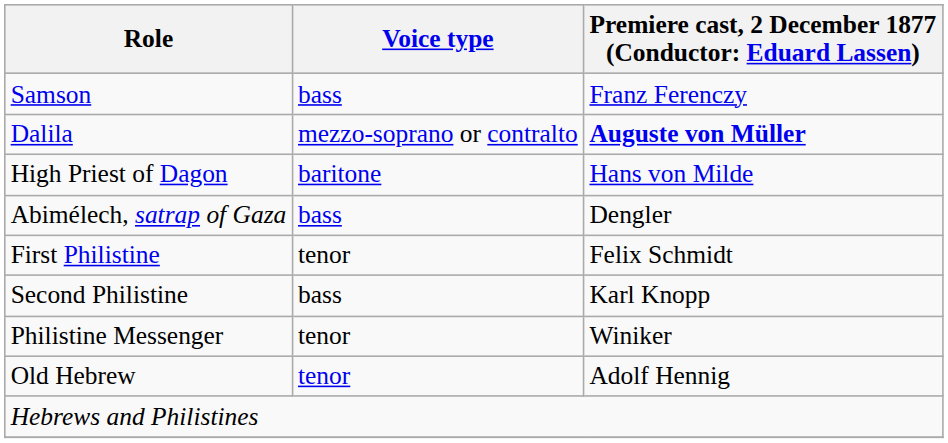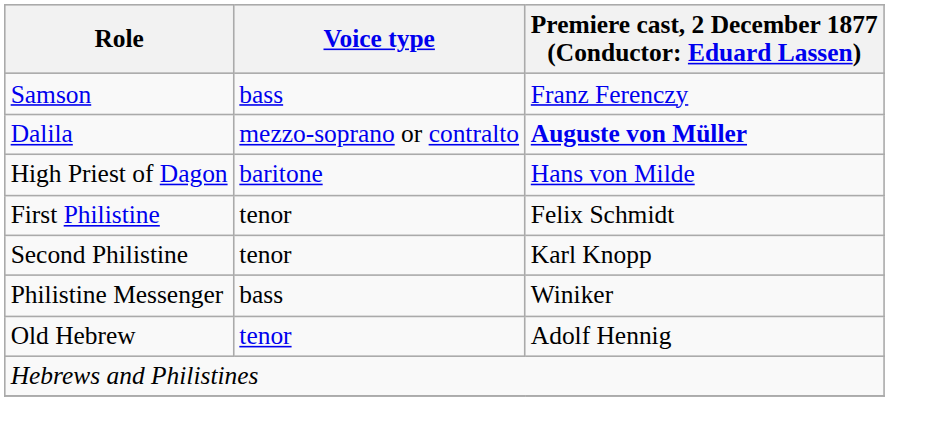- row: Abimélech, satrap of Gaza | bass | Dengler
Second Philistine | Voice type: bass -> tenor
Philistine Messenger | Voice type: tenor -> bass
